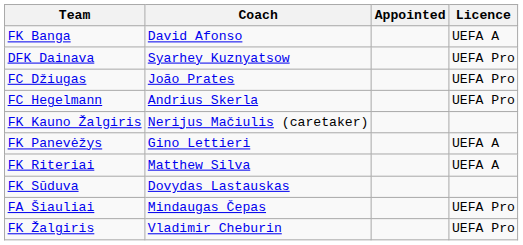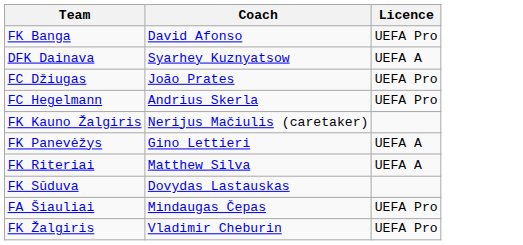- column: Appointed
FK Banga | Licence: UEFA A -> UEFA Pro
DFK Dainava | Licence: UEFA Pro -> UEFA A
